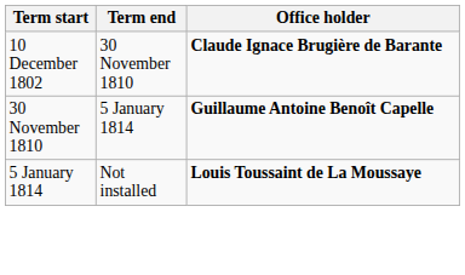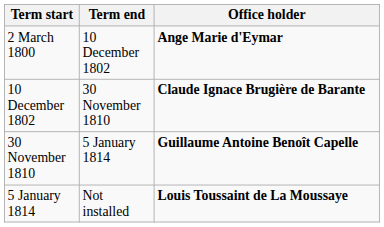+ row: 2 March 1800 | 10 December 1802 | Ange Marie d'Eymar
